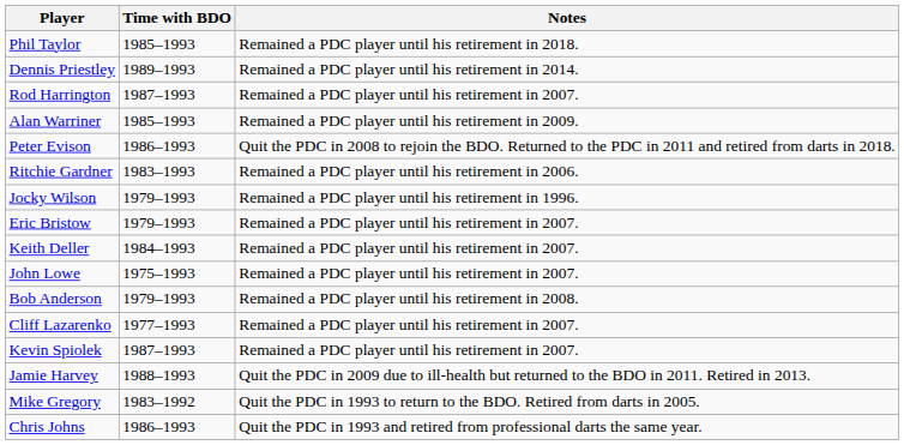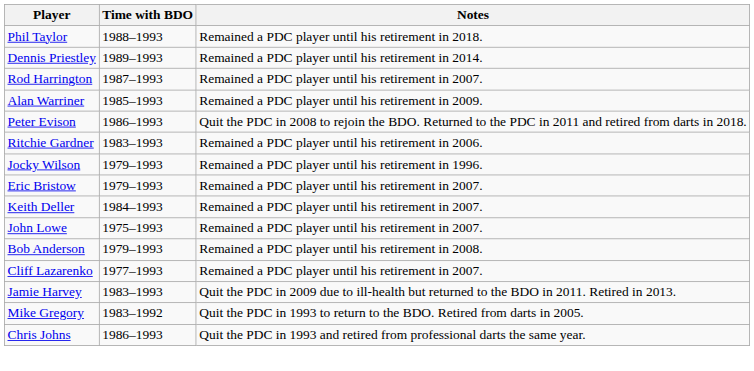Phil Taylor | Time with BDO: 1985–1993 -> 1988–1993
- row: Kevin Spiolek | 1987–1993 | Remained a PDC player until his retirement in 2007.
Jamie Harvey | Time with BDO: 1988–1993 -> 1983–1993
